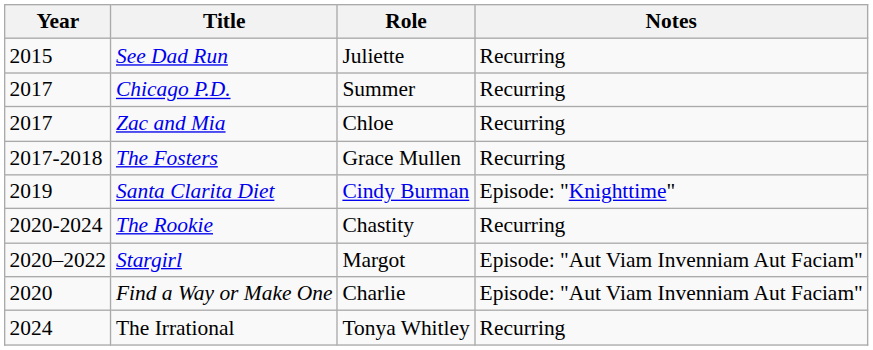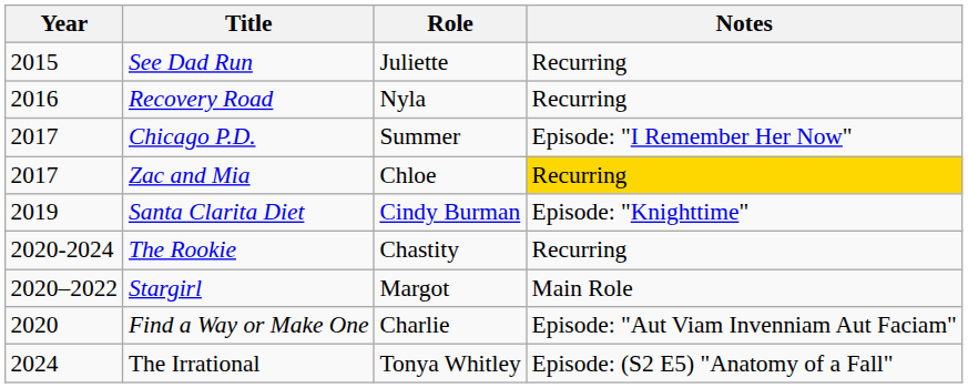+ row: 2016 | Recovery Road | Nyla | Recurring
Chicago P.D. | Notes: Recurring -> Episode: "I Remember Her Now"
Zac and Mia | Notes: no background -> gold background
- row: 2017-2018 | The Fosters | Grace Mullen | Recurring
Stargirl | Notes: Episode: "Aut Viam Invenniam Aut Faciam" -> Main Role
The Irrational | Notes: Recurring -> Episode: (S2 E5) "Anatomy of a Fall"
